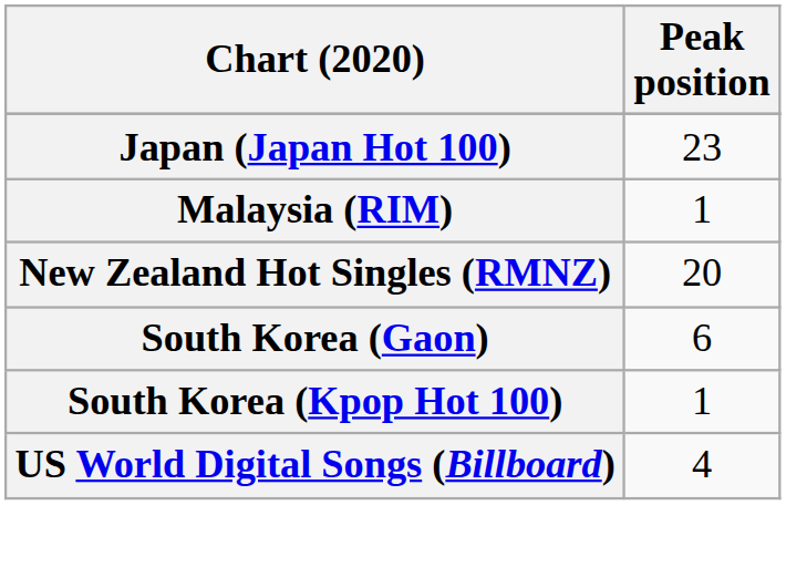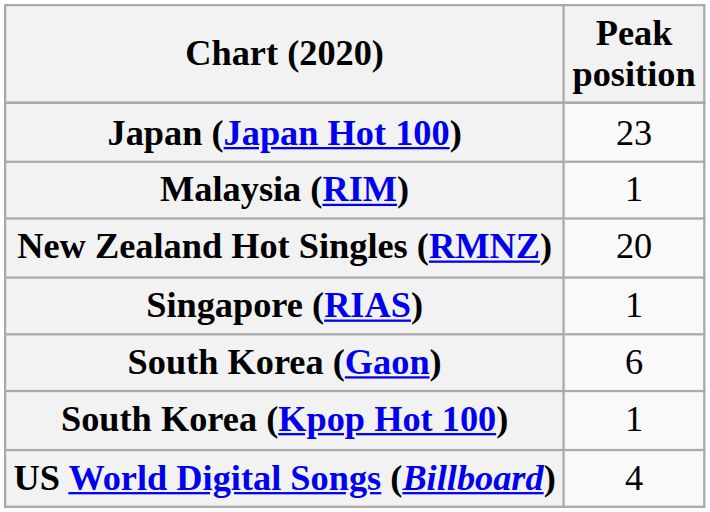+ row: Singapore (RIAS) | 1
